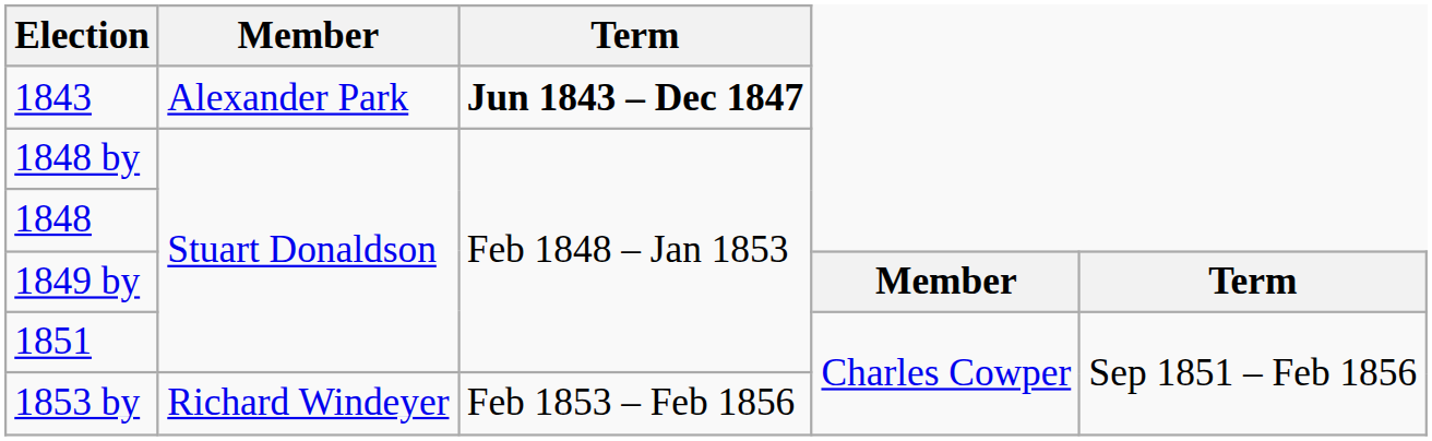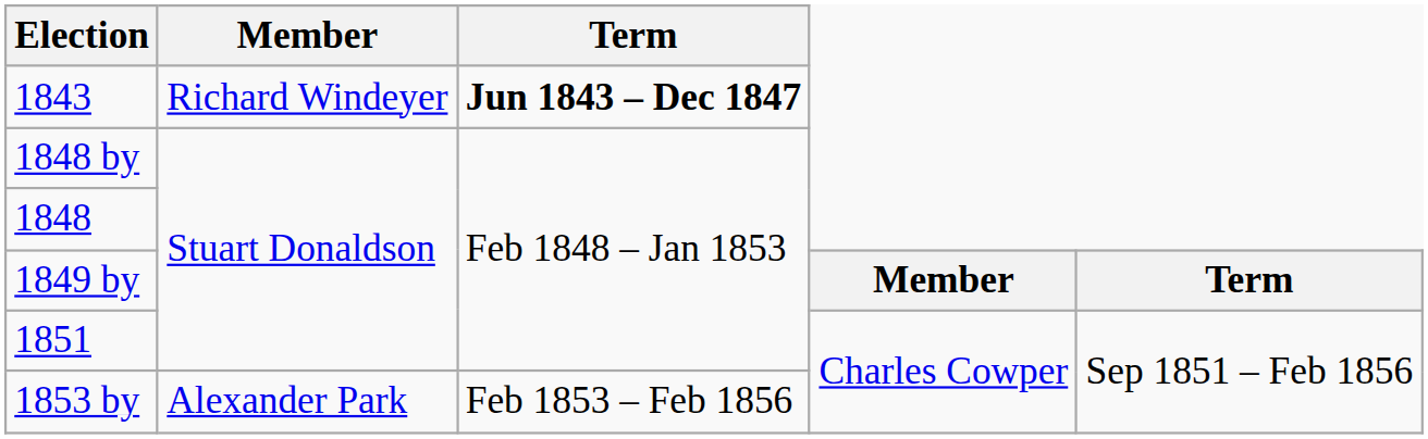1843 | Member: Alexander Park -> Richard Windeyer
1853 by | Member: Richard Windeyer -> Alexander Park
